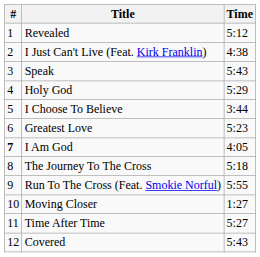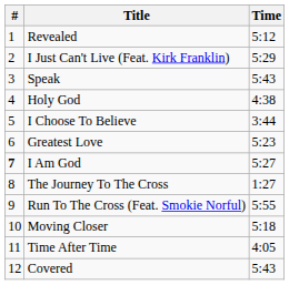I Just Can't Live (Feat. Kirk Franklin) | Time: 4:38 -> 5:29
Holy God | Time: 5:29 -> 4:38
I Am God | Time: 4:05 -> 5:27
The Journey To The Cross | Time: 5:18 -> 1:27
Moving Closer | Time: 1:27 -> 5:18
Time After Time | Time: 5:27 -> 4:05
